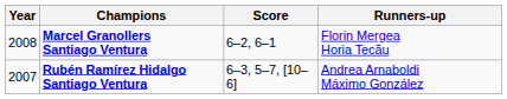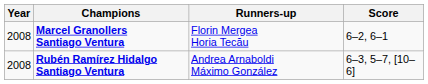columns swapped: Runners-up <-> Score
Rubén Ramírez Hidalgo Santiago Ventura | Year: 2007 -> 2008
